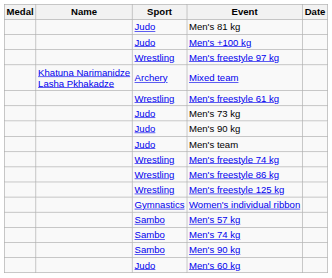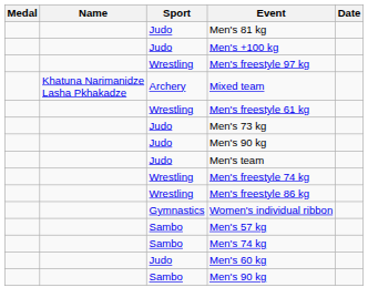- row: Wrestling | Men's freestyle 125 kg
rows swapped: Sambo / Men's 90 kg <-> Men's 60 kg
